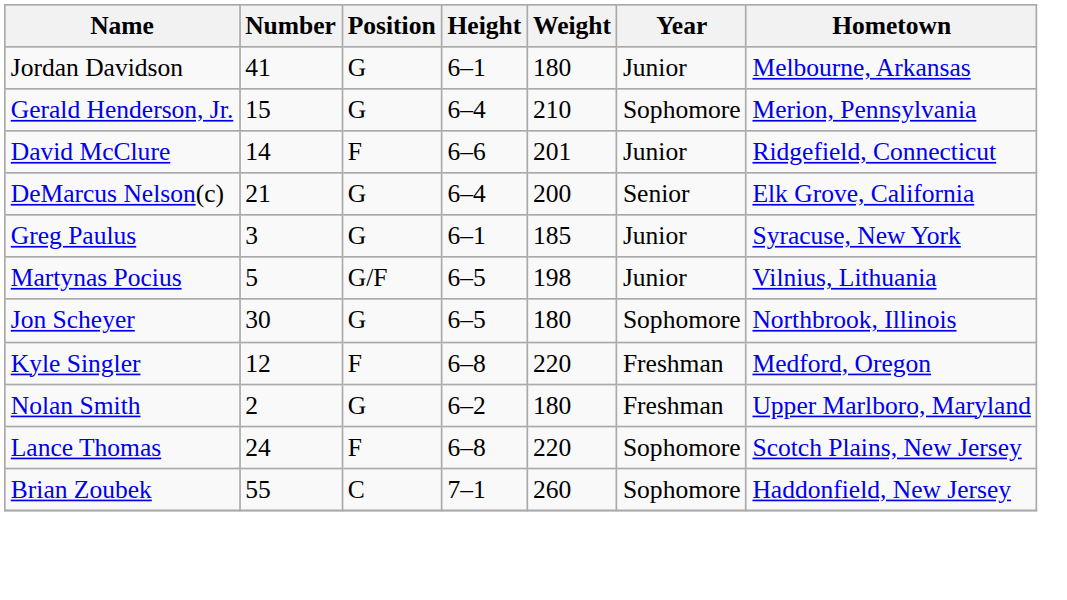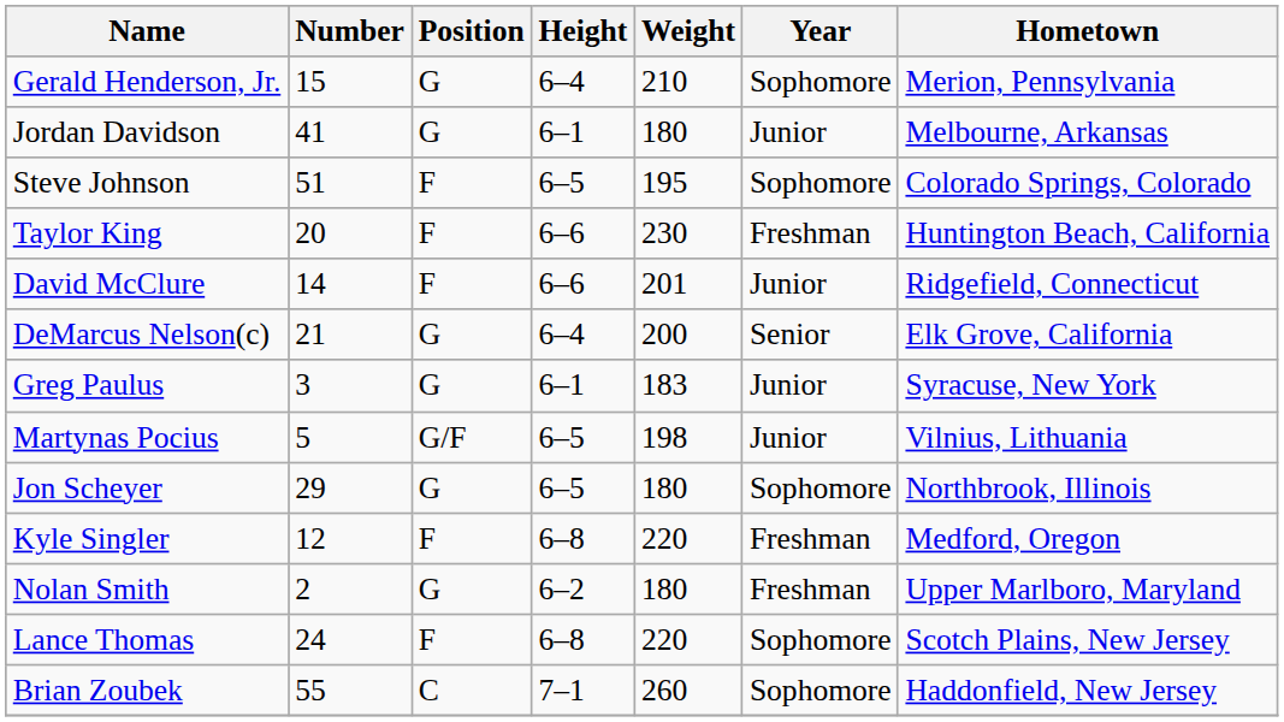rows swapped: Jordan Davidson <-> Gerald Henderson, Jr.
+ row: Steve Johnson | 51 | F | 6–5 | 195 | Sophomore | Colorado Springs, Colorado
+ row: Taylor King | 20 | F | 6–6 | 230 | Freshman | Huntington Beach, California
Greg Paulus | Weight: 185 -> 183
Jon Scheyer | Number: 30 -> 29
